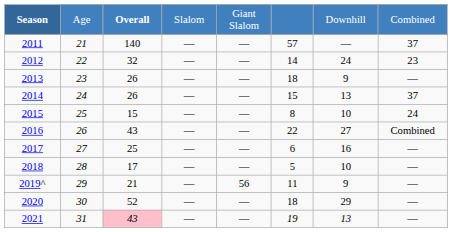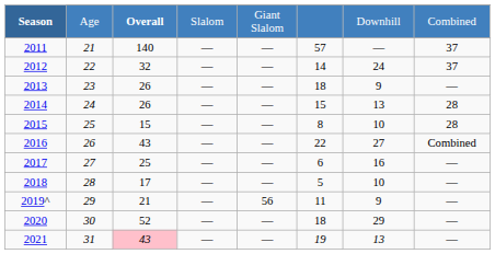2012 | column 8: 23 -> 37
2014 | column 8: 37 -> 28
2015 | column 8: 24 -> 28
